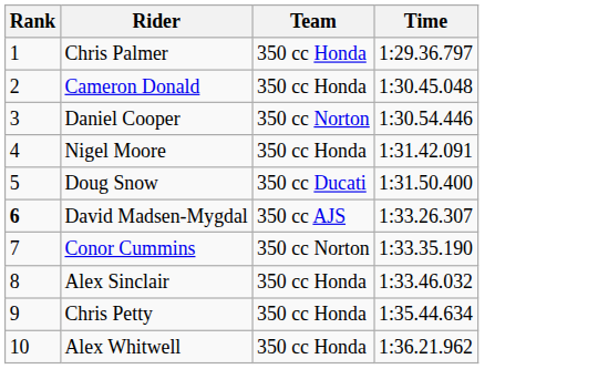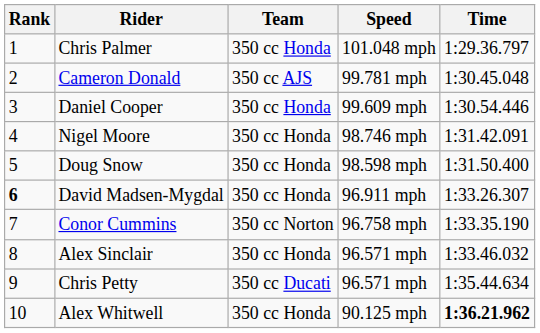+ column: Speed | 101.048 mph | 99.781 mph | 99.609 mph | 98.746 mph | 98.598 mph | 96.911 mph | 96.758 mph | 96.571 mph | 96.571 mph | 90.125 mph
Cameron Donald | Team: 350 cc Honda -> 350 cc AJS
Daniel Cooper | Team: 350 cc Norton -> 350 cc Honda
Doug Snow | Team: 350 cc Ducati -> 350 cc Honda
David Madsen-Mygdal | Team: 350 cc AJS -> 350 cc Honda
Chris Petty | Team: 350 cc Honda -> 350 cc Ducati
Alex Whitwell | Time: normal -> bold
